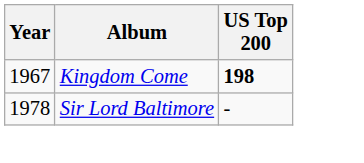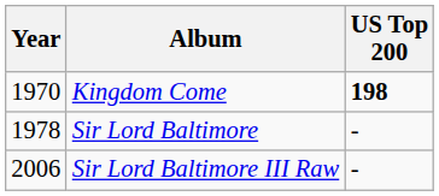Kingdom Come | Year: 1967 -> 1970
+ row: 2006 | Sir Lord Baltimore III Raw | -
